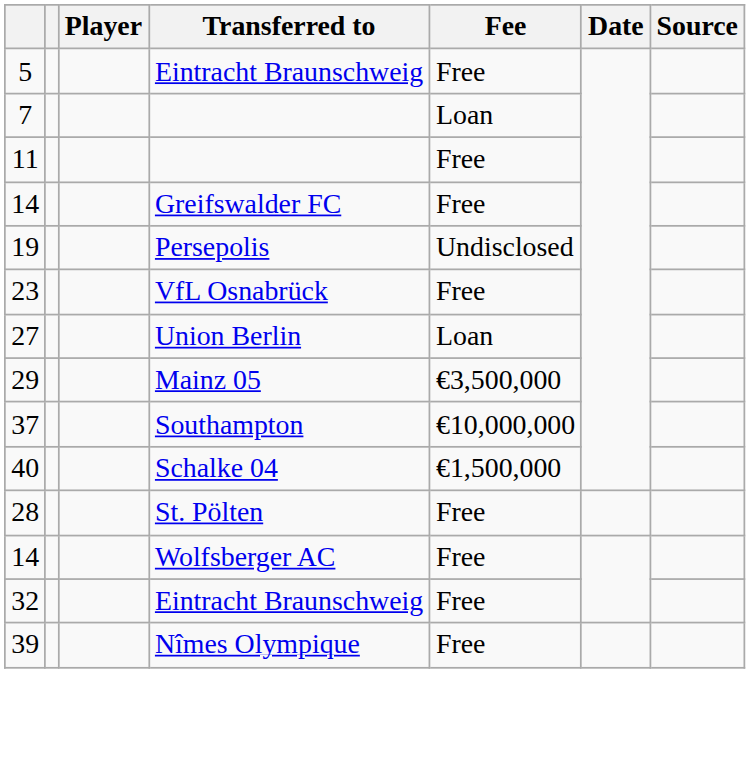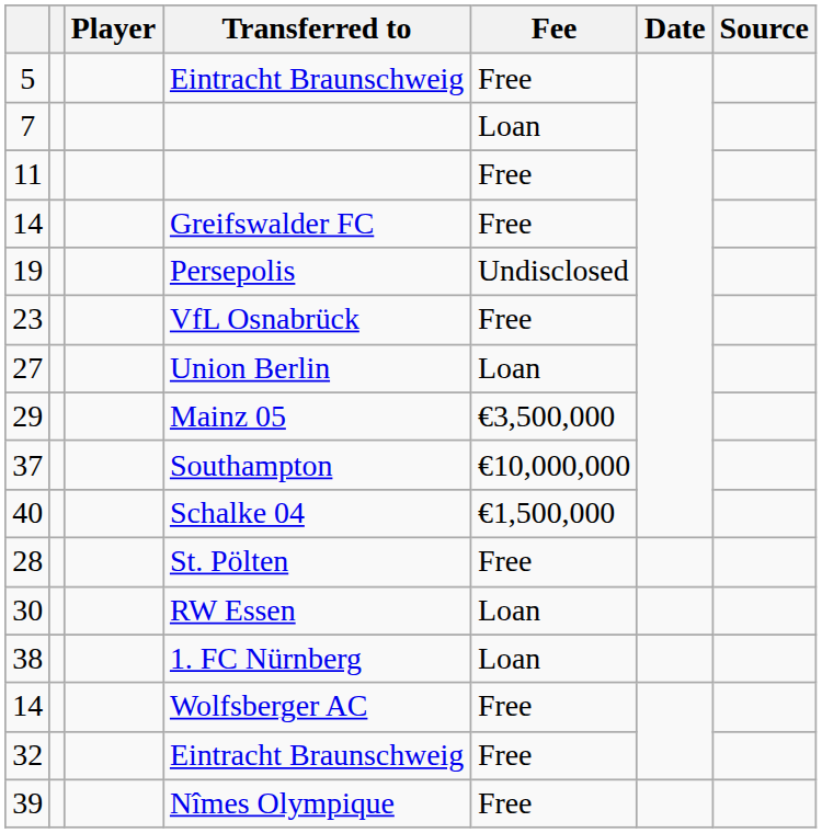+ row: 30 | RW Essen | Loan
+ row: 38 | 1. FC Nürnberg | Loan
